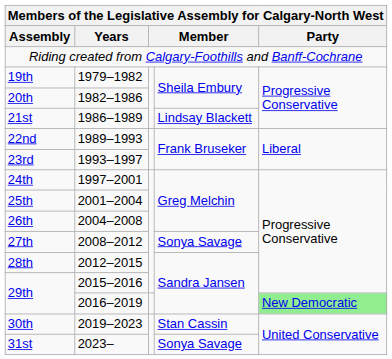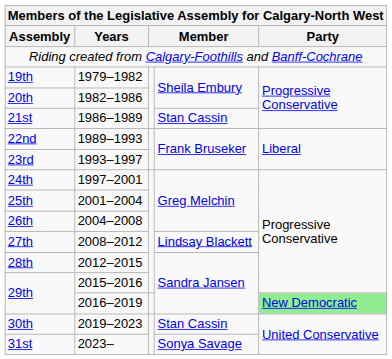21st | column 4: Lindsay Blackett -> Stan Cassin
27th | column 4: Sonya Savage -> Lindsay Blackett
